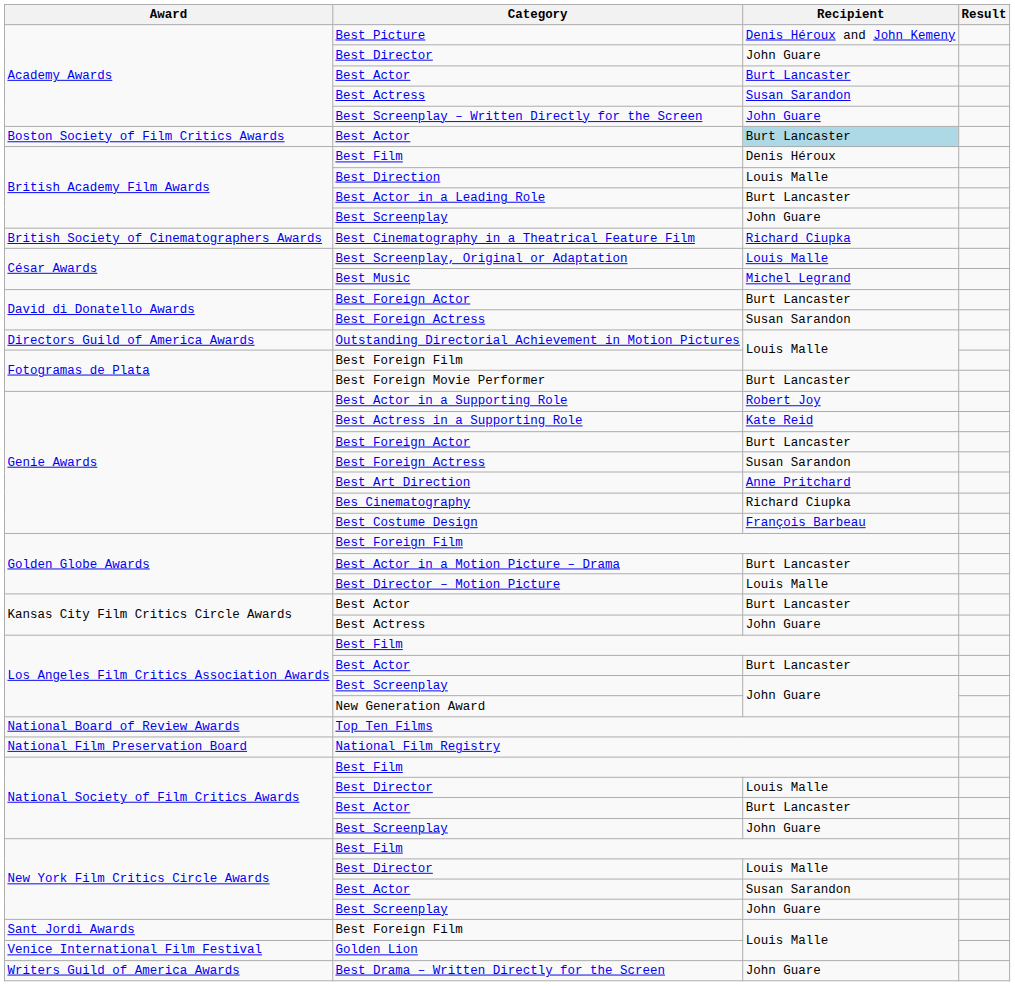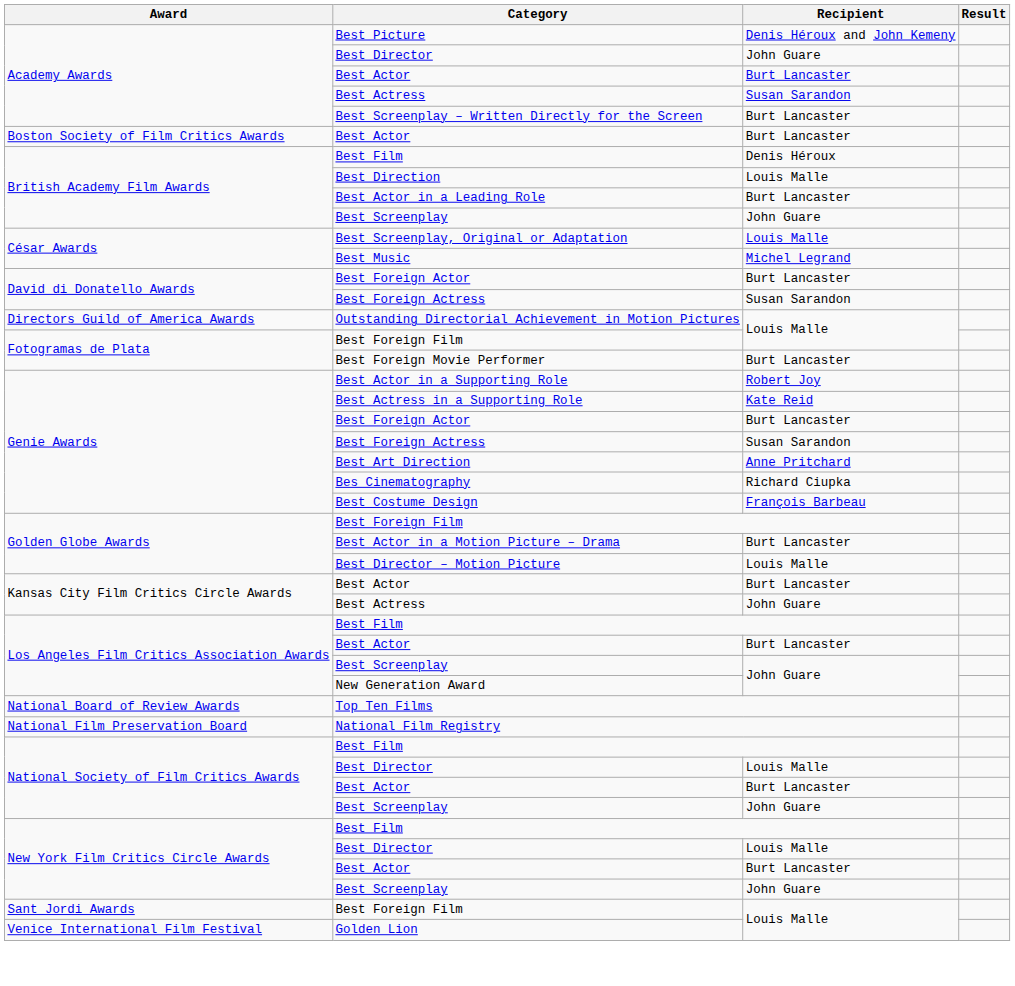Best Screenplay – Written Directly for the Screen | Recipient: John Guare -> Burt Lancaster
Boston Society of Film Critics Awards / Best Actor | Recipient: lightblue background -> no background
- row: British Society of Cinematographers Awards | Best Cinematography in a Theatrical Feature Film | Richard Ciupka
New York Film Critics Circle Awards / Best Actor | Recipient: Susan Sarandon -> Burt Lancaster
- row: Writers Guild of America Awards | Best Drama – Written Directly for the Screen | John Guare
